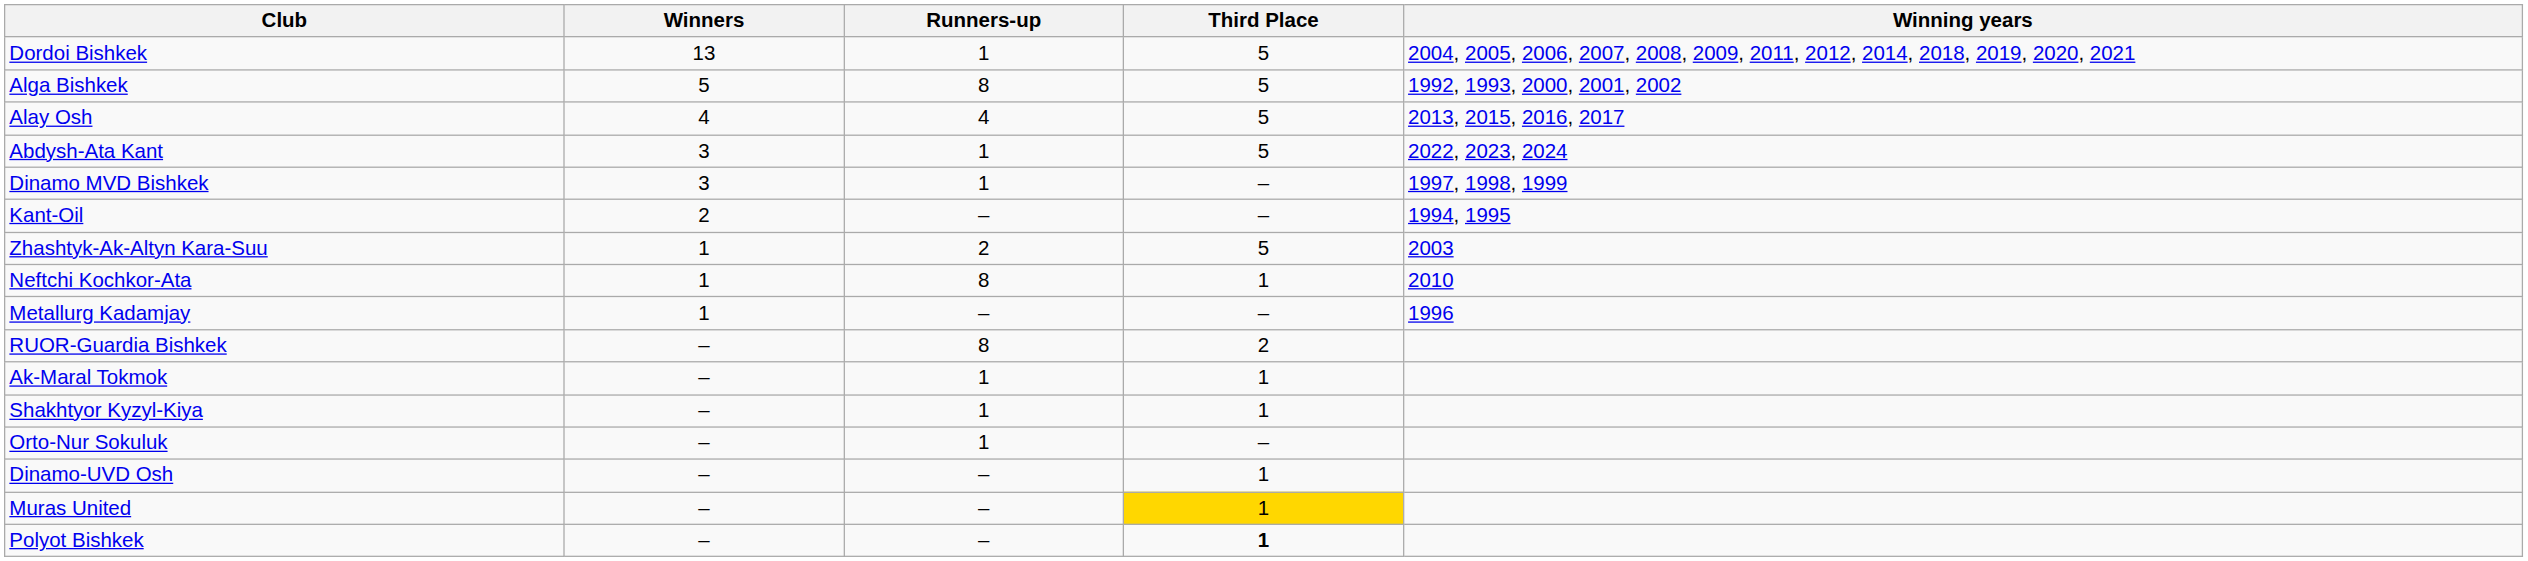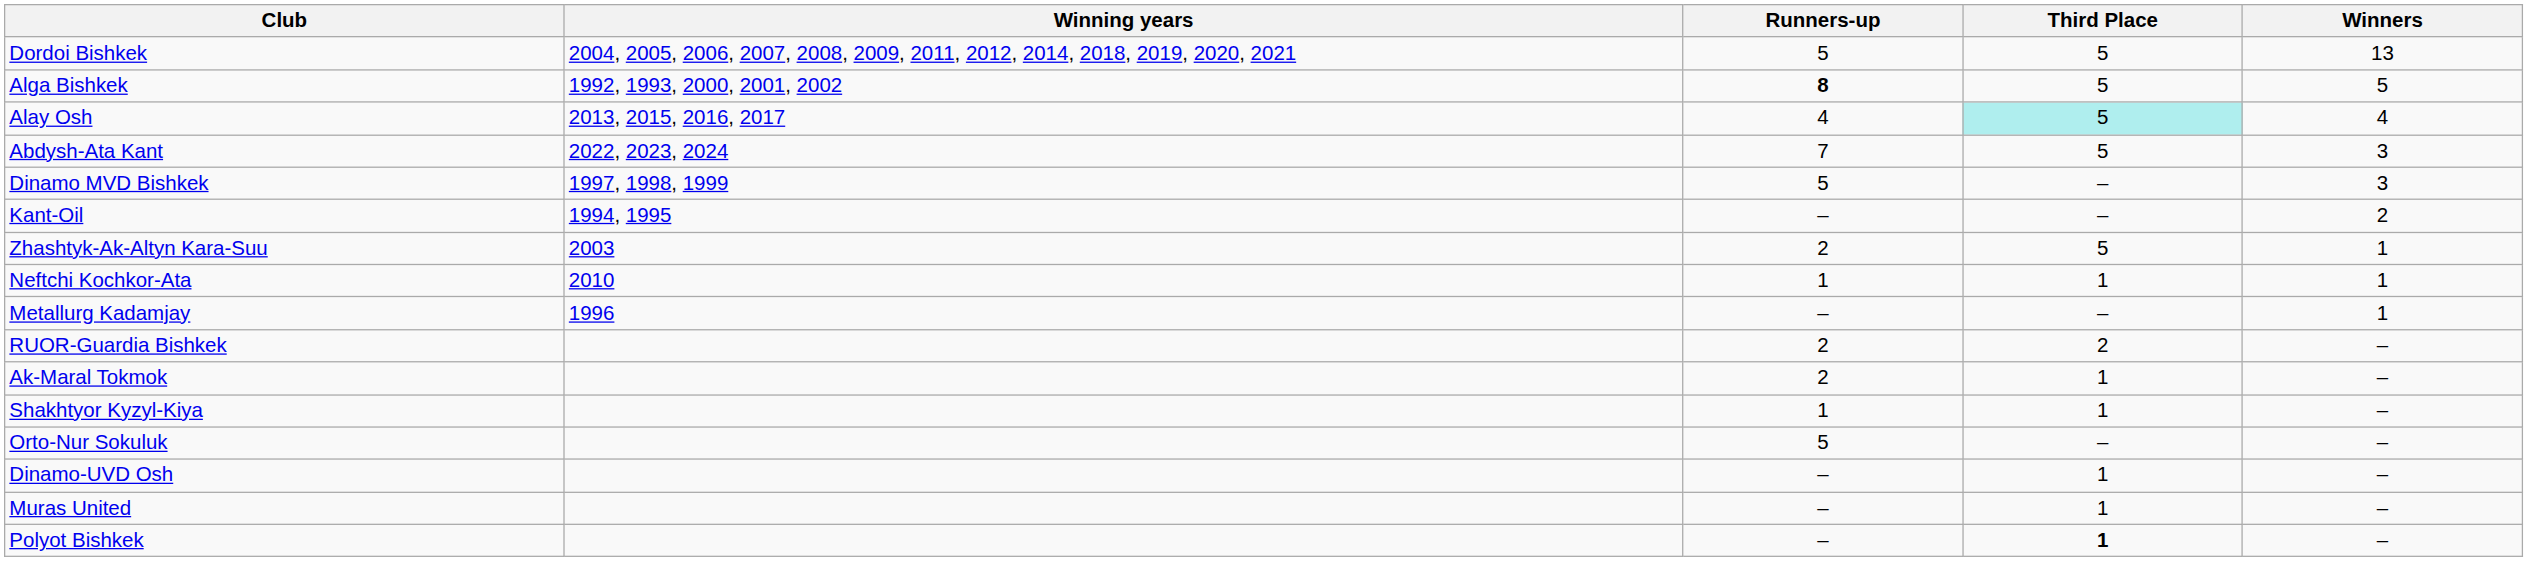columns swapped: Winners <-> Winning years
Dordoi Bishkek | Runners-up: 1 -> 5
Alga Bishkek | Runners-up: normal -> bold
Alay Osh | Third Place: no background -> paleturquoise background
Abdysh-Ata Kant | Runners-up: 1 -> 7
Dinamo MVD Bishkek | Runners-up: 1 -> 5
Neftchi Kochkor-Ata | Runners-up: 8 -> 1
RUOR-Guardia Bishkek | Runners-up: 8 -> 2
Ak-Maral Tokmok | Runners-up: 1 -> 2
Orto-Nur Sokuluk | Runners-up: 1 -> 5
Muras United | Third Place: gold background -> no background
